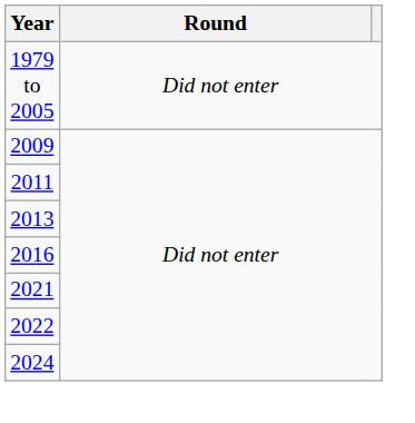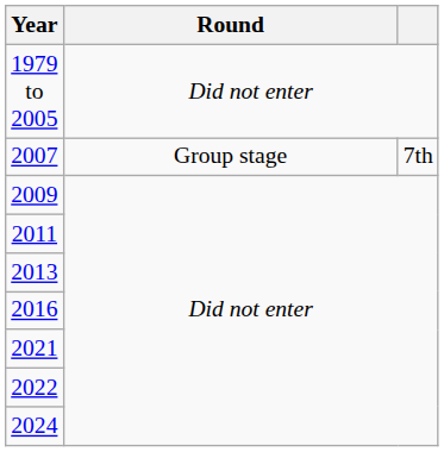+ row: 2007 | Group stage | 7th
